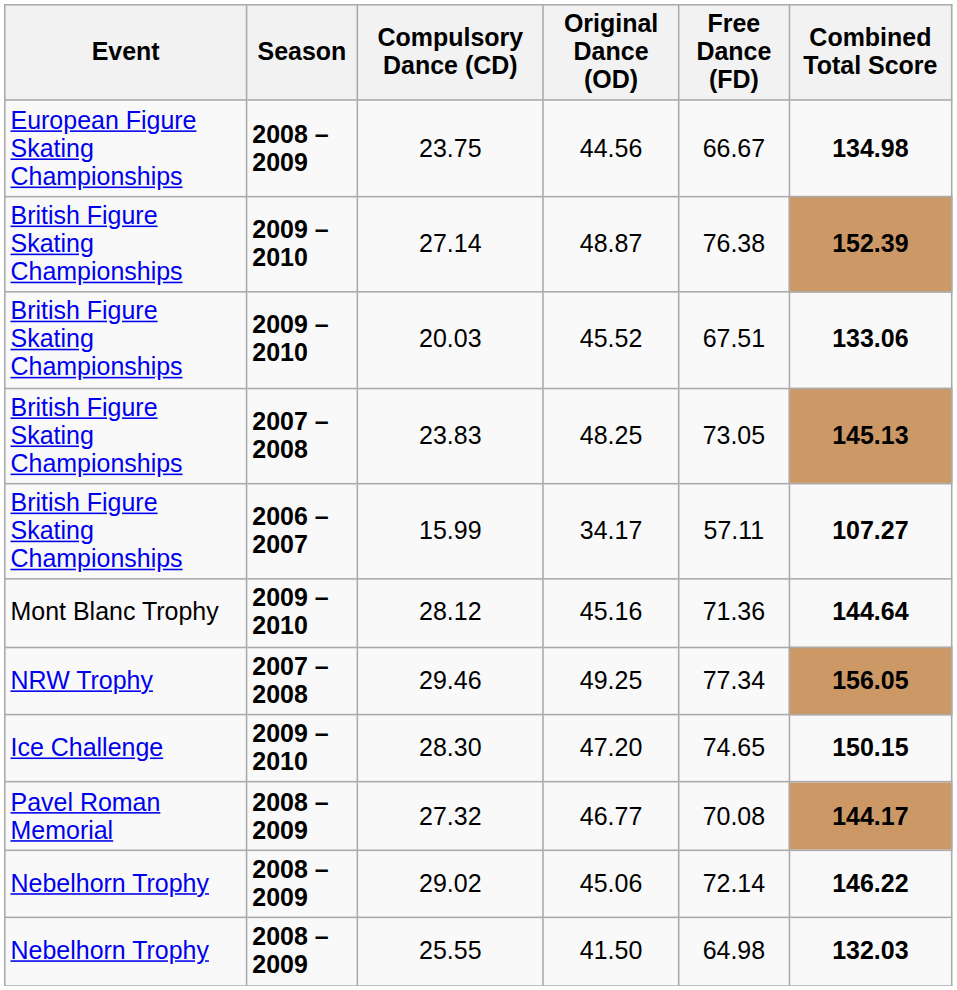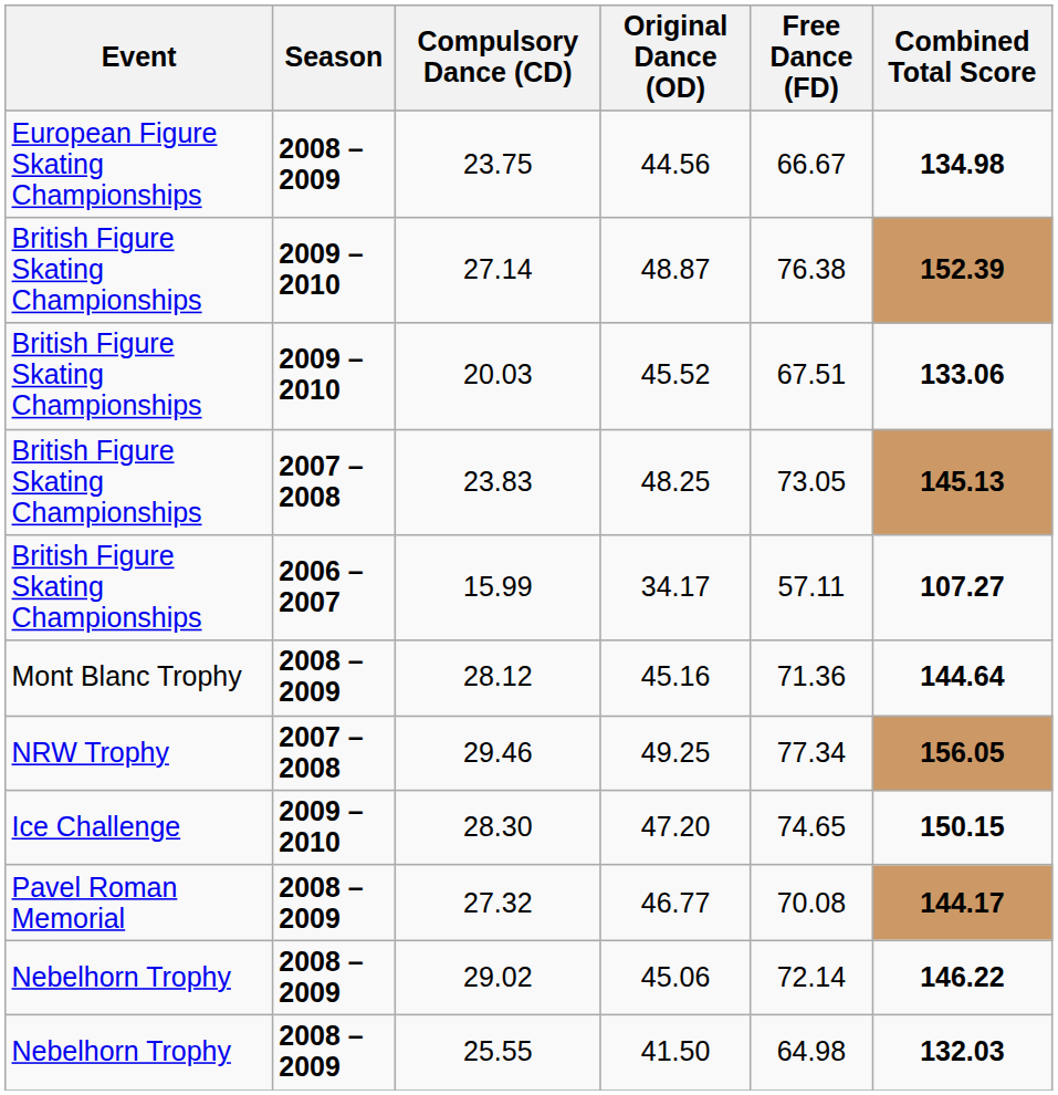28.12 | Season: 2009 – 2010 -> 2008 – 2009
